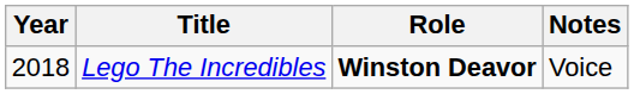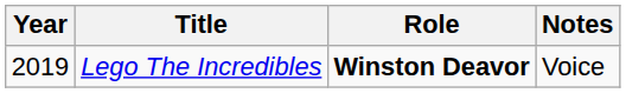Lego The Incredibles | Year: 2018 -> 2019
